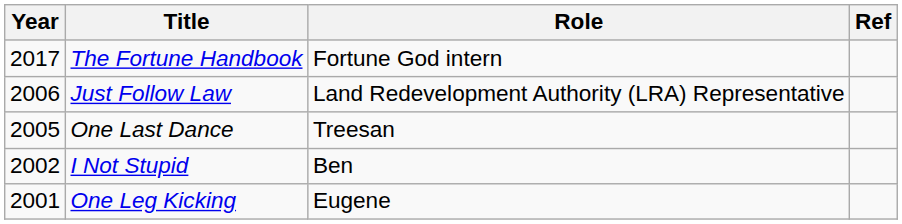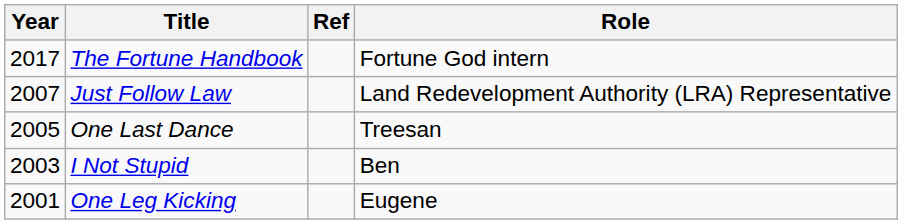columns swapped: Role <-> Ref
Just Follow Law | Year: 2006 -> 2007
I Not Stupid | Year: 2002 -> 2003
